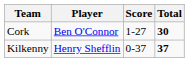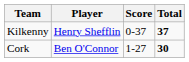rows swapped: Cork <-> Kilkenny
